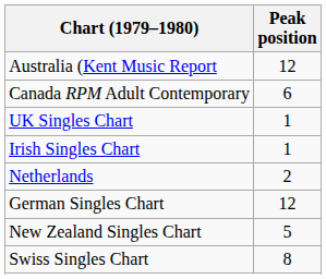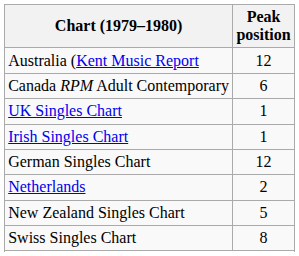rows swapped: German Singles Chart <-> Netherlands
